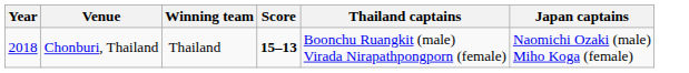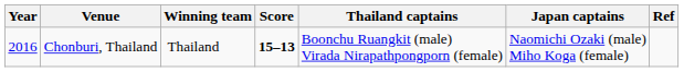+ column: Ref
Chonburi, Thailand | Year: 2018 -> 2016
